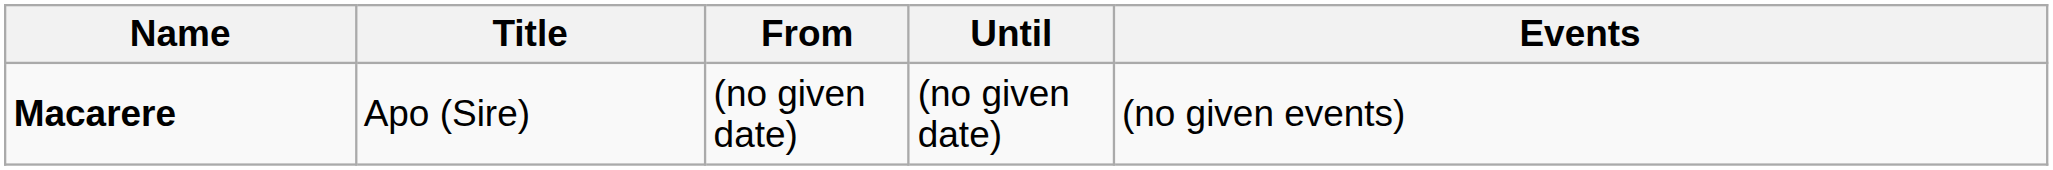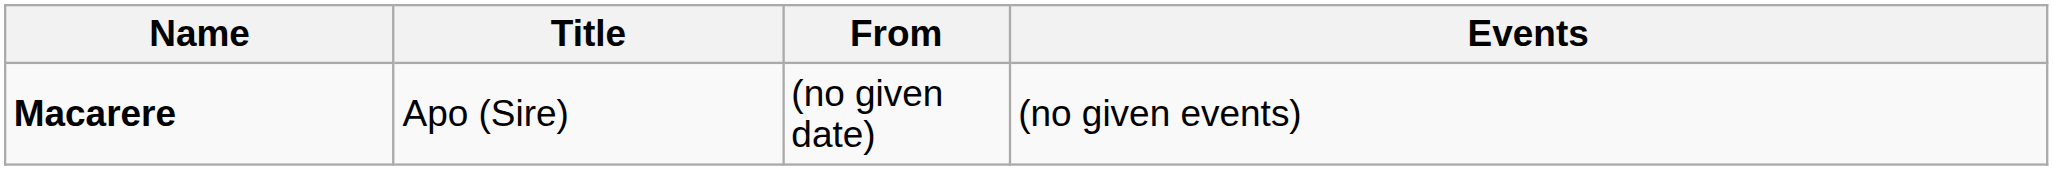- column: Until | (no given date)
